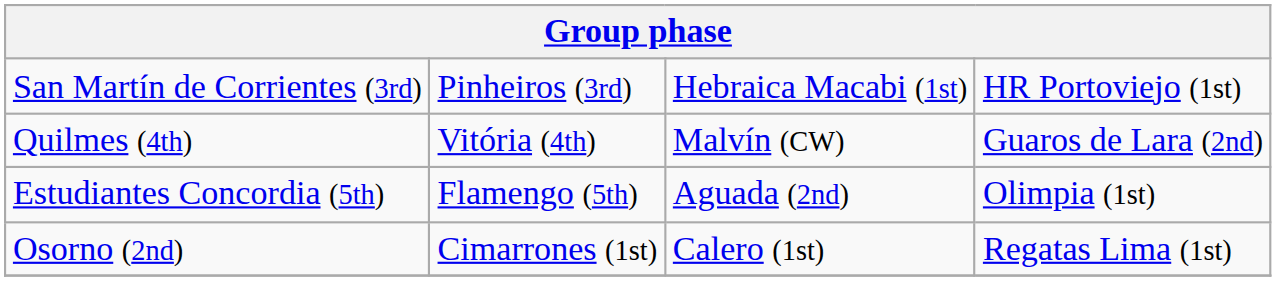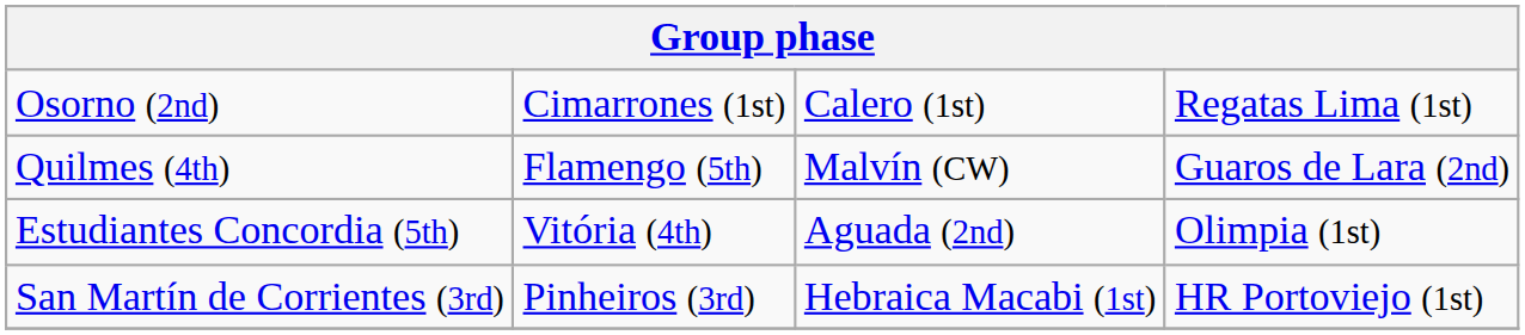rows swapped: San Martín de Corrientes (3rd) <-> Osorno (2nd)
Quilmes (4th) | column 2: Vitória (4th) -> Flamengo (5th)
Estudiantes Concordia (5th) | column 2: Flamengo (5th) -> Vitória (4th)
